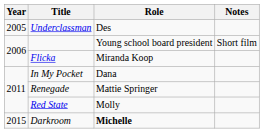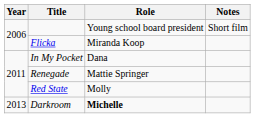- row: 2005 | Underclassman | Des
Darkroom | Year: 2015 -> 2013
